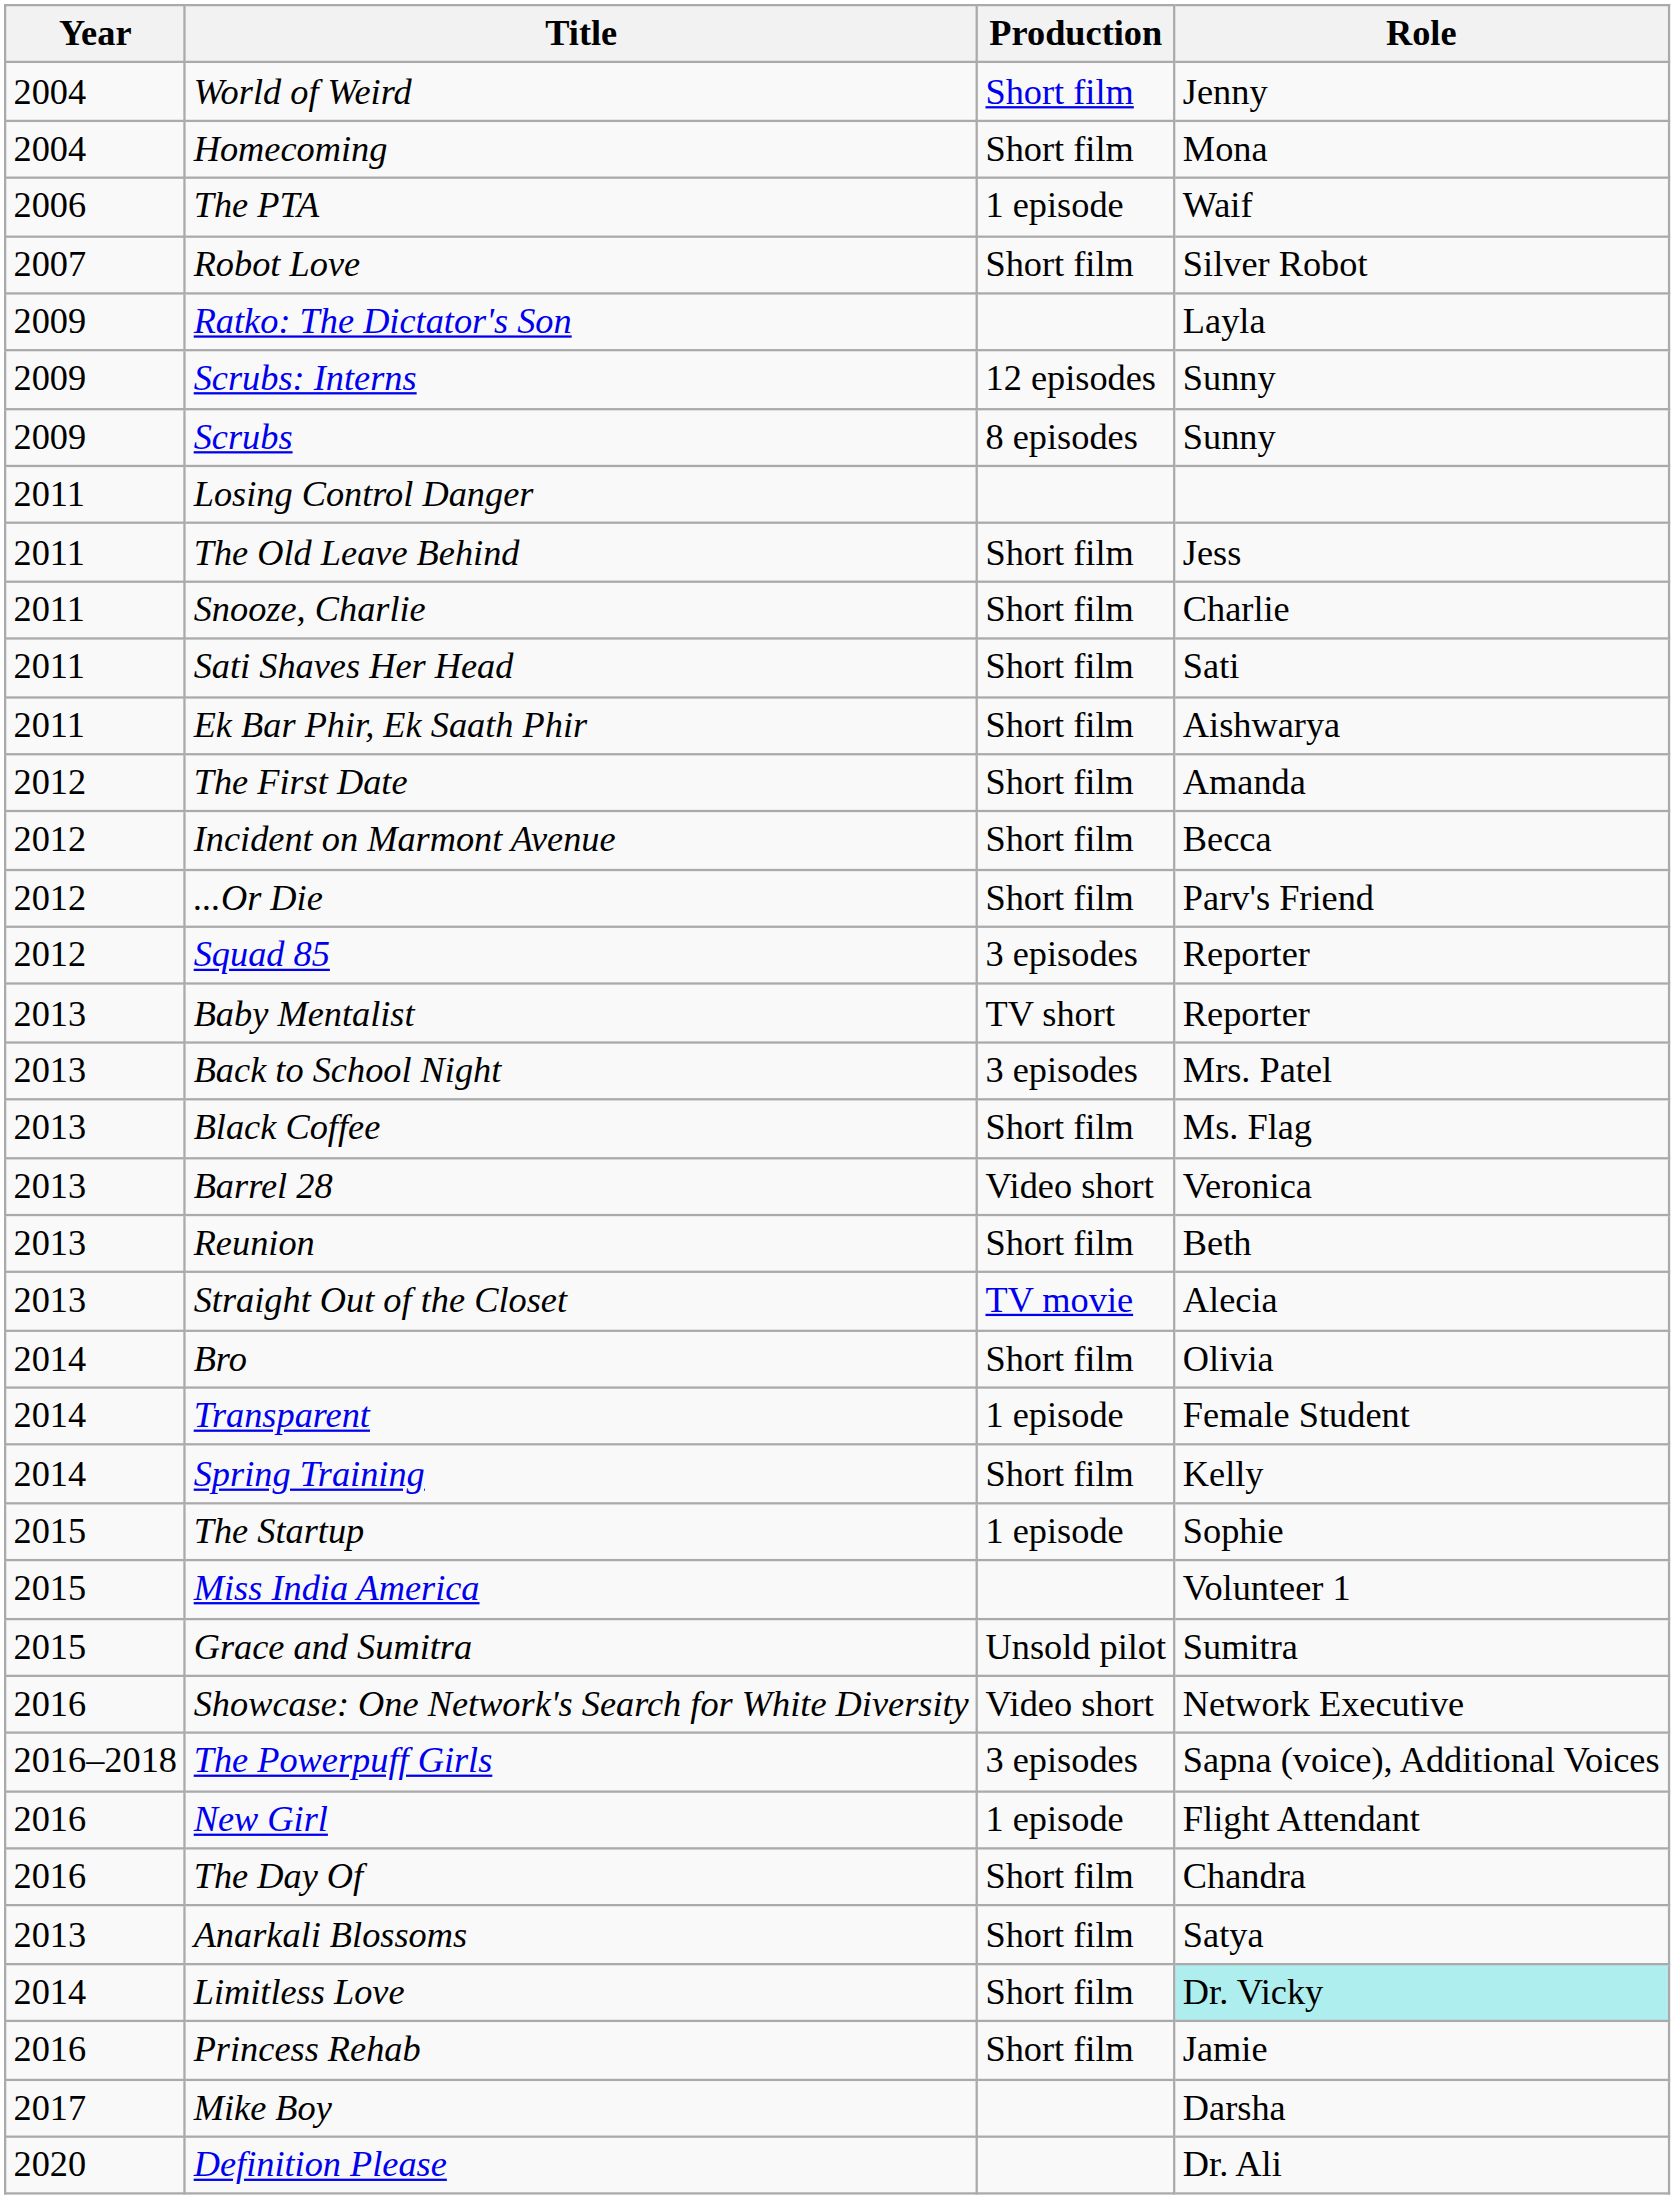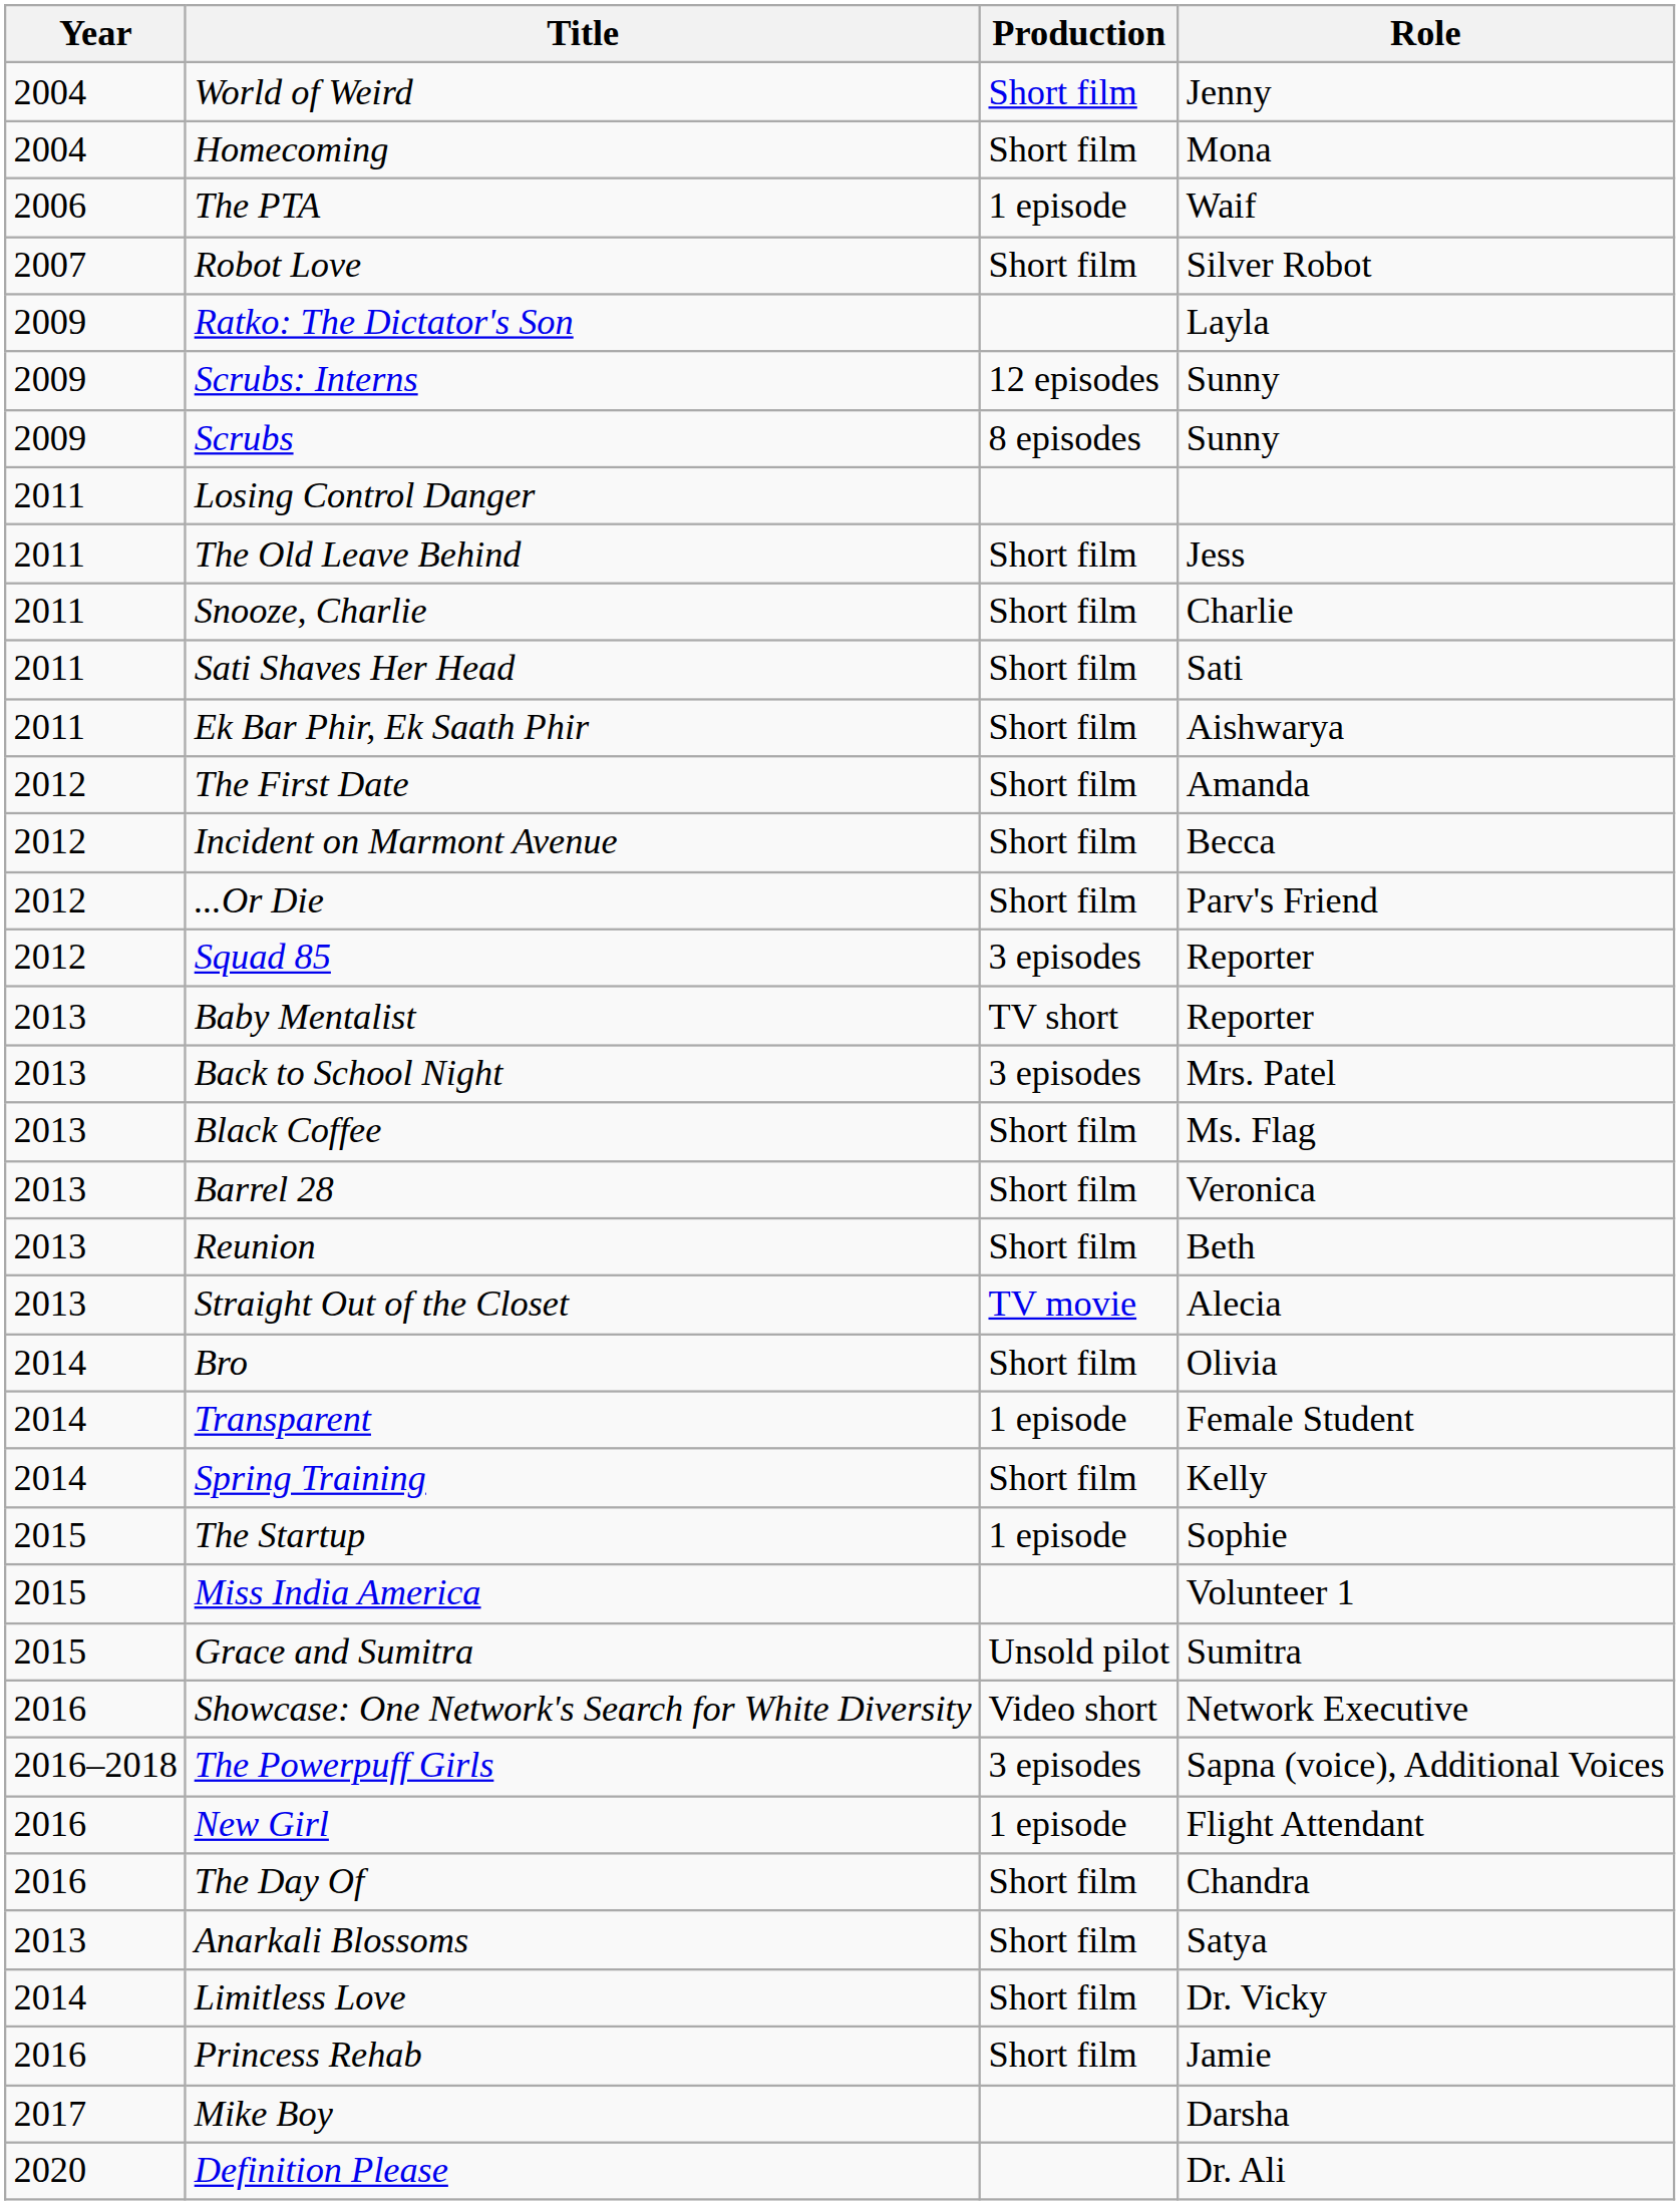Barrel 28 | Production: Video short -> Short film
Limitless Love | Role: paleturquoise background -> no background
